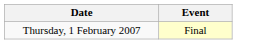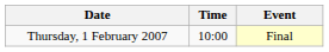+ column: Time | 10:00
